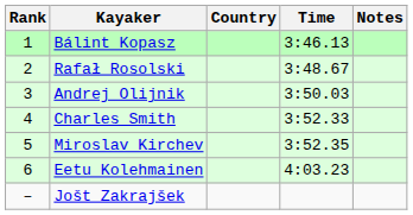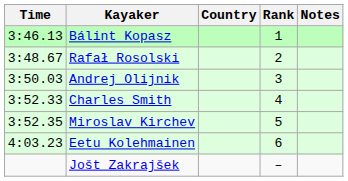columns swapped: Rank <-> Time
